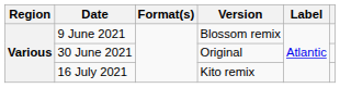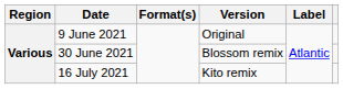9 June 2021 | Version: Blossom remix -> Original
30 June 2021 | Version: Original -> Blossom remix
